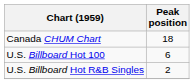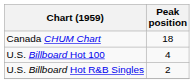U.S. Billboard Hot 100 | Peak position: 6 -> 4
